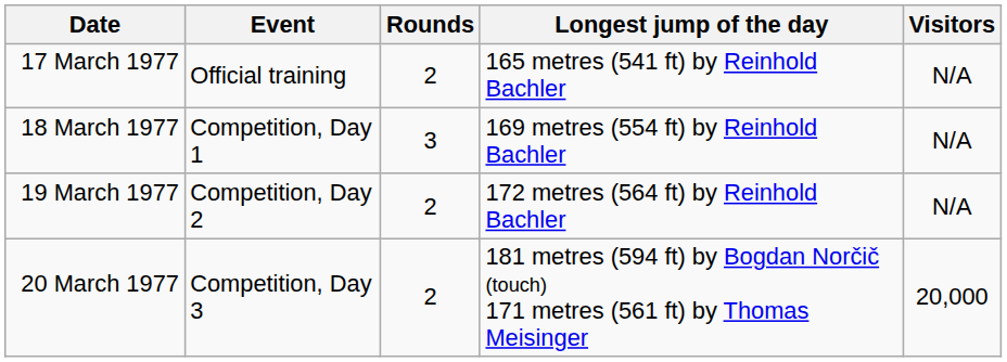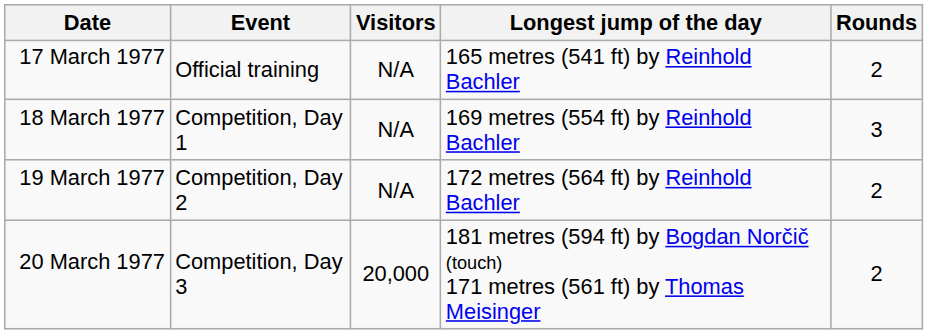columns swapped: Rounds <-> Visitors
